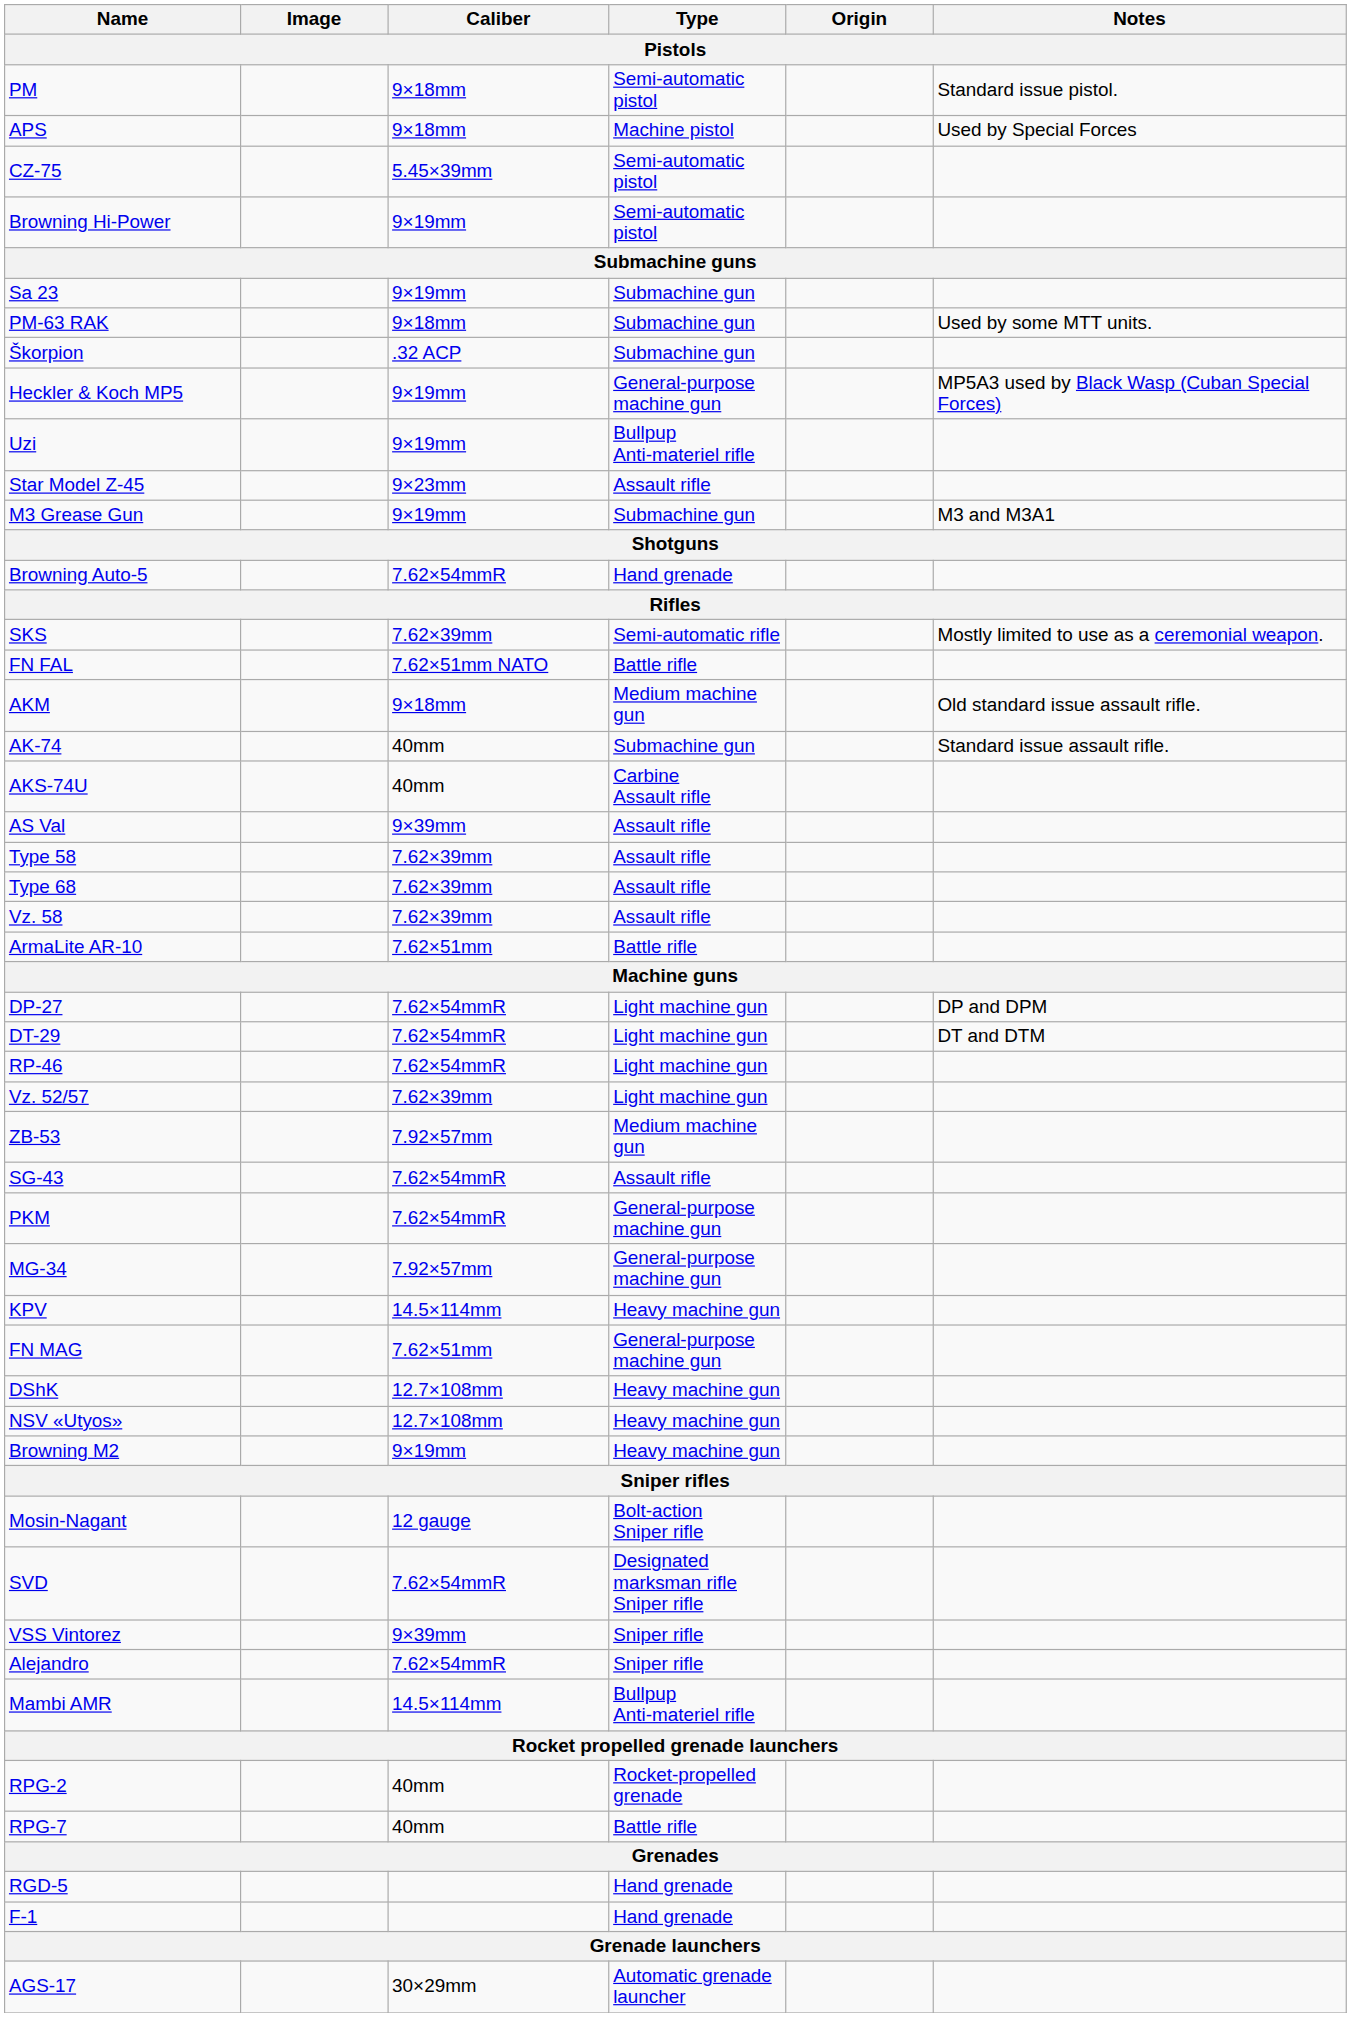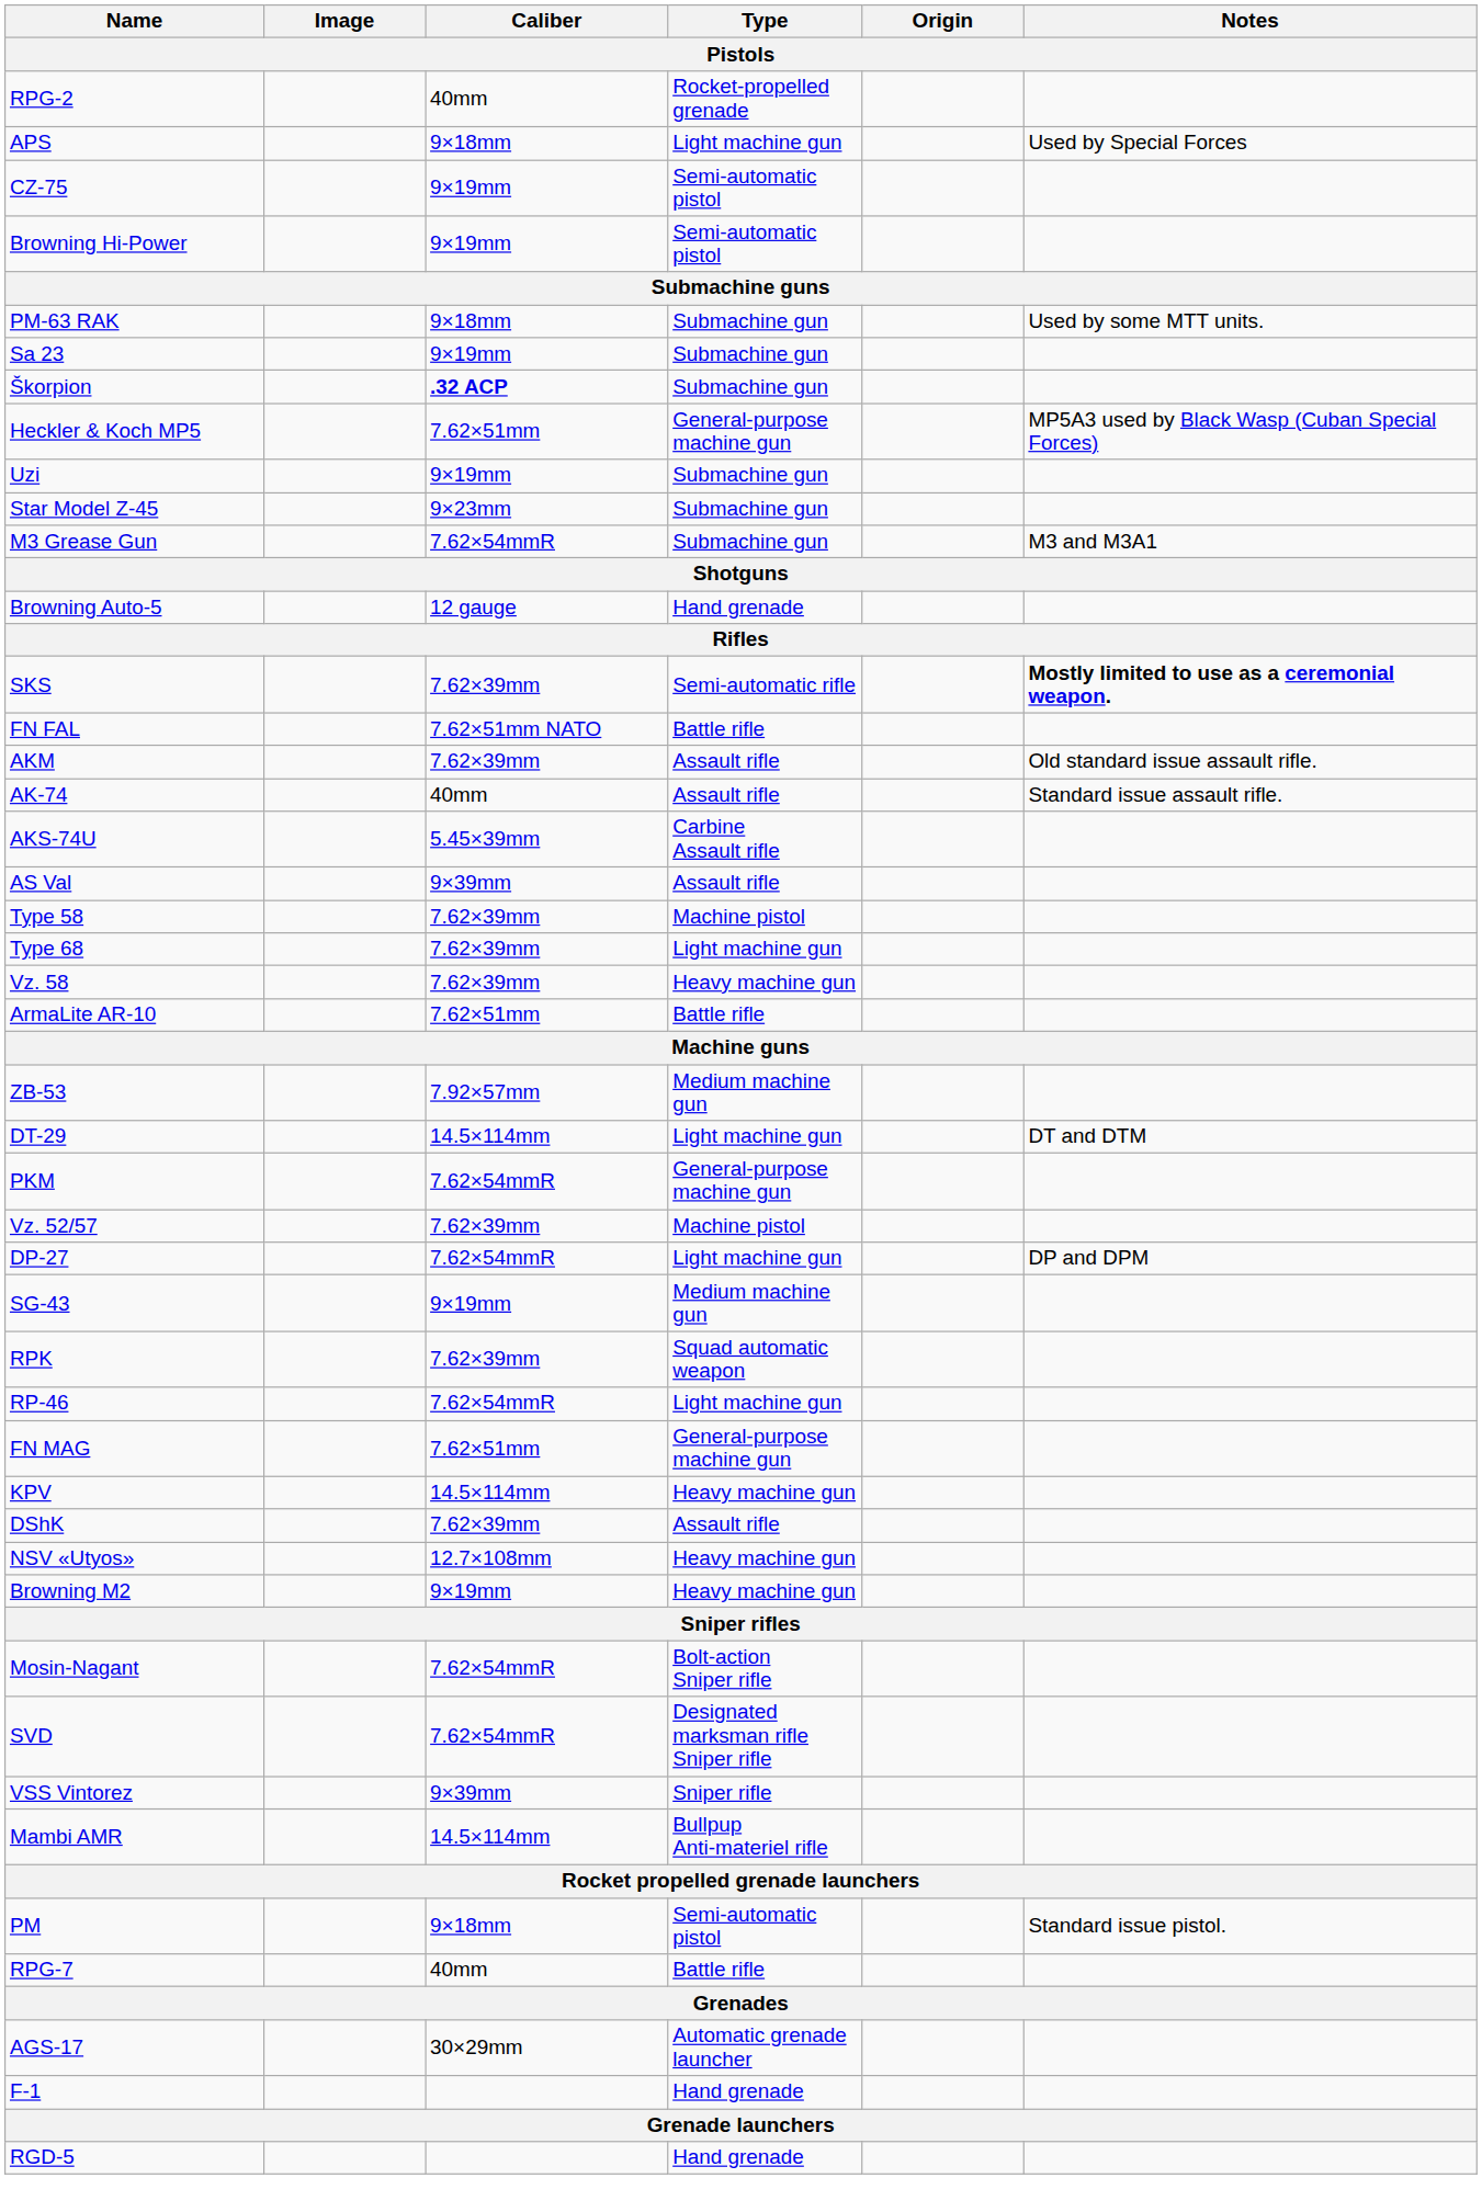rows swapped: PM <-> RPG-2
APS | Type: Machine pistol -> Light machine gun
CZ-75 | Caliber: 5.45×39mm -> 9×19mm
rows swapped: PM-63 RAK <-> Sa 23
Škorpion | Caliber: normal -> bold
Heckler & Koch MP5 | Caliber: 9×19mm -> 7.62×51mm
Uzi | Type: Bullpup Anti-materiel rifle -> Submachine gun
Star Model Z-45 | Type: Assault rifle -> Submachine gun
M3 Grease Gun | Caliber: 9×19mm -> 7.62×54mmR
Browning Auto-5 | Caliber: 7.62×54mmR -> 12 gauge
SKS | Notes: normal -> bold
AKM | Caliber: 9×18mm -> 7.62×39mm
AKM | Type: Medium machine gun -> Assault rifle
AK-74 | Type: Submachine gun -> Assault rifle
AKS-74U | Caliber: 40mm -> 5.45×39mm
Type 58 | Type: Assault rifle -> Machine pistol
Type 68 | Type: Assault rifle -> Light machine gun
Vz. 58 | Type: Assault rifle -> Heavy machine gun
rows swapped: DP-27 <-> ZB-53
DT-29 | Caliber: 7.62×54mmR -> 14.5×114mm
rows swapped: RP-46 <-> PKM
Vz. 52/57 | Type: Light machine gun -> Machine pistol
SG-43 | Caliber: 7.62×54mmR -> 9×19mm
SG-43 | Type: Assault rifle -> Medium machine gun
+ row: RPK | 7.62×39mm | Squad automatic weapon
- row: MG-34 | 7.92×57mm | General-purpose machine gun
rows swapped: FN MAG <-> KPV
DShK | Caliber: 12.7×108mm -> 7.62×39mm
DShK | Type: Heavy machine gun -> Assault rifle
Mosin-Nagant | Caliber: 12 gauge -> 7.62×54mmR
- row: Alejandro | 7.62×54mmR | Sniper rifle
rows swapped: RGD-5 <-> AGS-17
